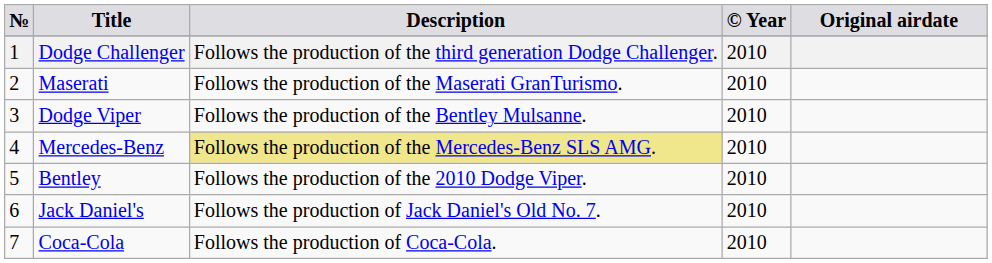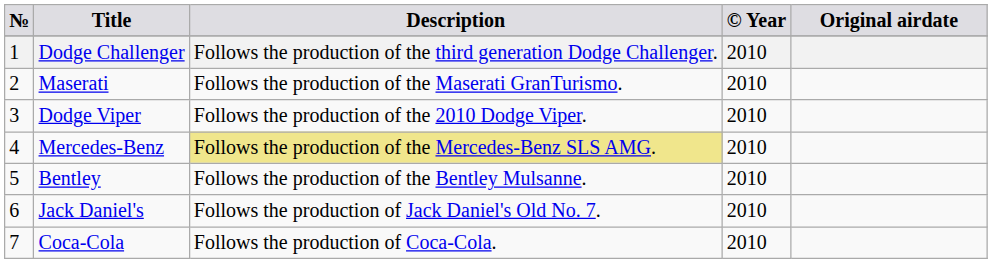Dodge Viper | Description: Follows the production of the Bentley Mulsanne. -> Follows the production of the 2010 Dodge Viper.
Bentley | Description: Follows the production of the 2010 Dodge Viper. -> Follows the production of the Bentley Mulsanne.
